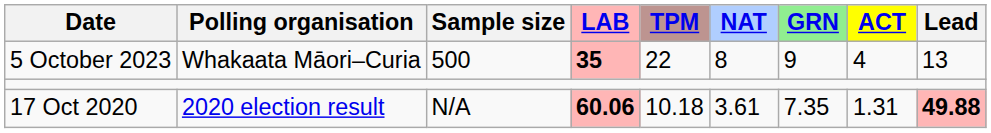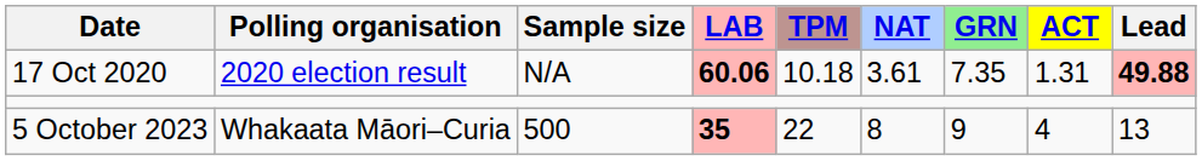rows swapped: 5 October 2023 <-> 17 Oct 2020
